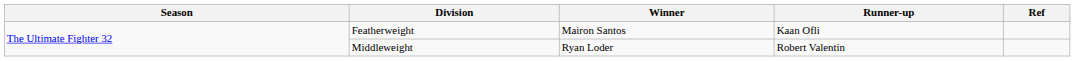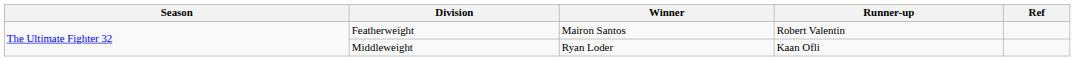Featherweight | Runner-up: Kaan Ofli -> Robert Valentin
Middleweight | Runner-up: Robert Valentin -> Kaan Ofli
